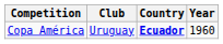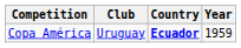Copa América | Year: 1960 -> 1959
